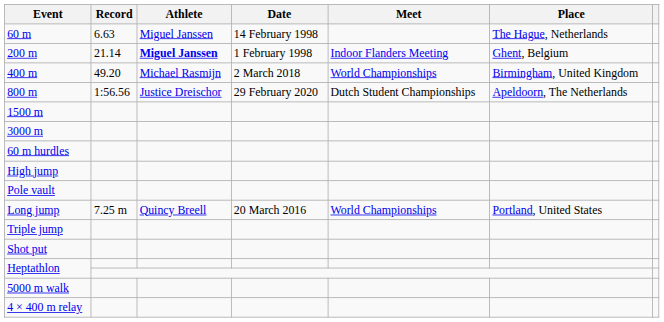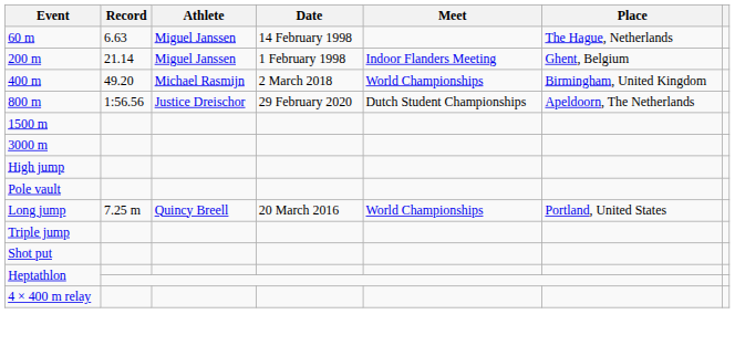200 m | Athlete: bold -> normal
- row: 60 m hurdles
- row: 5000 m walk
